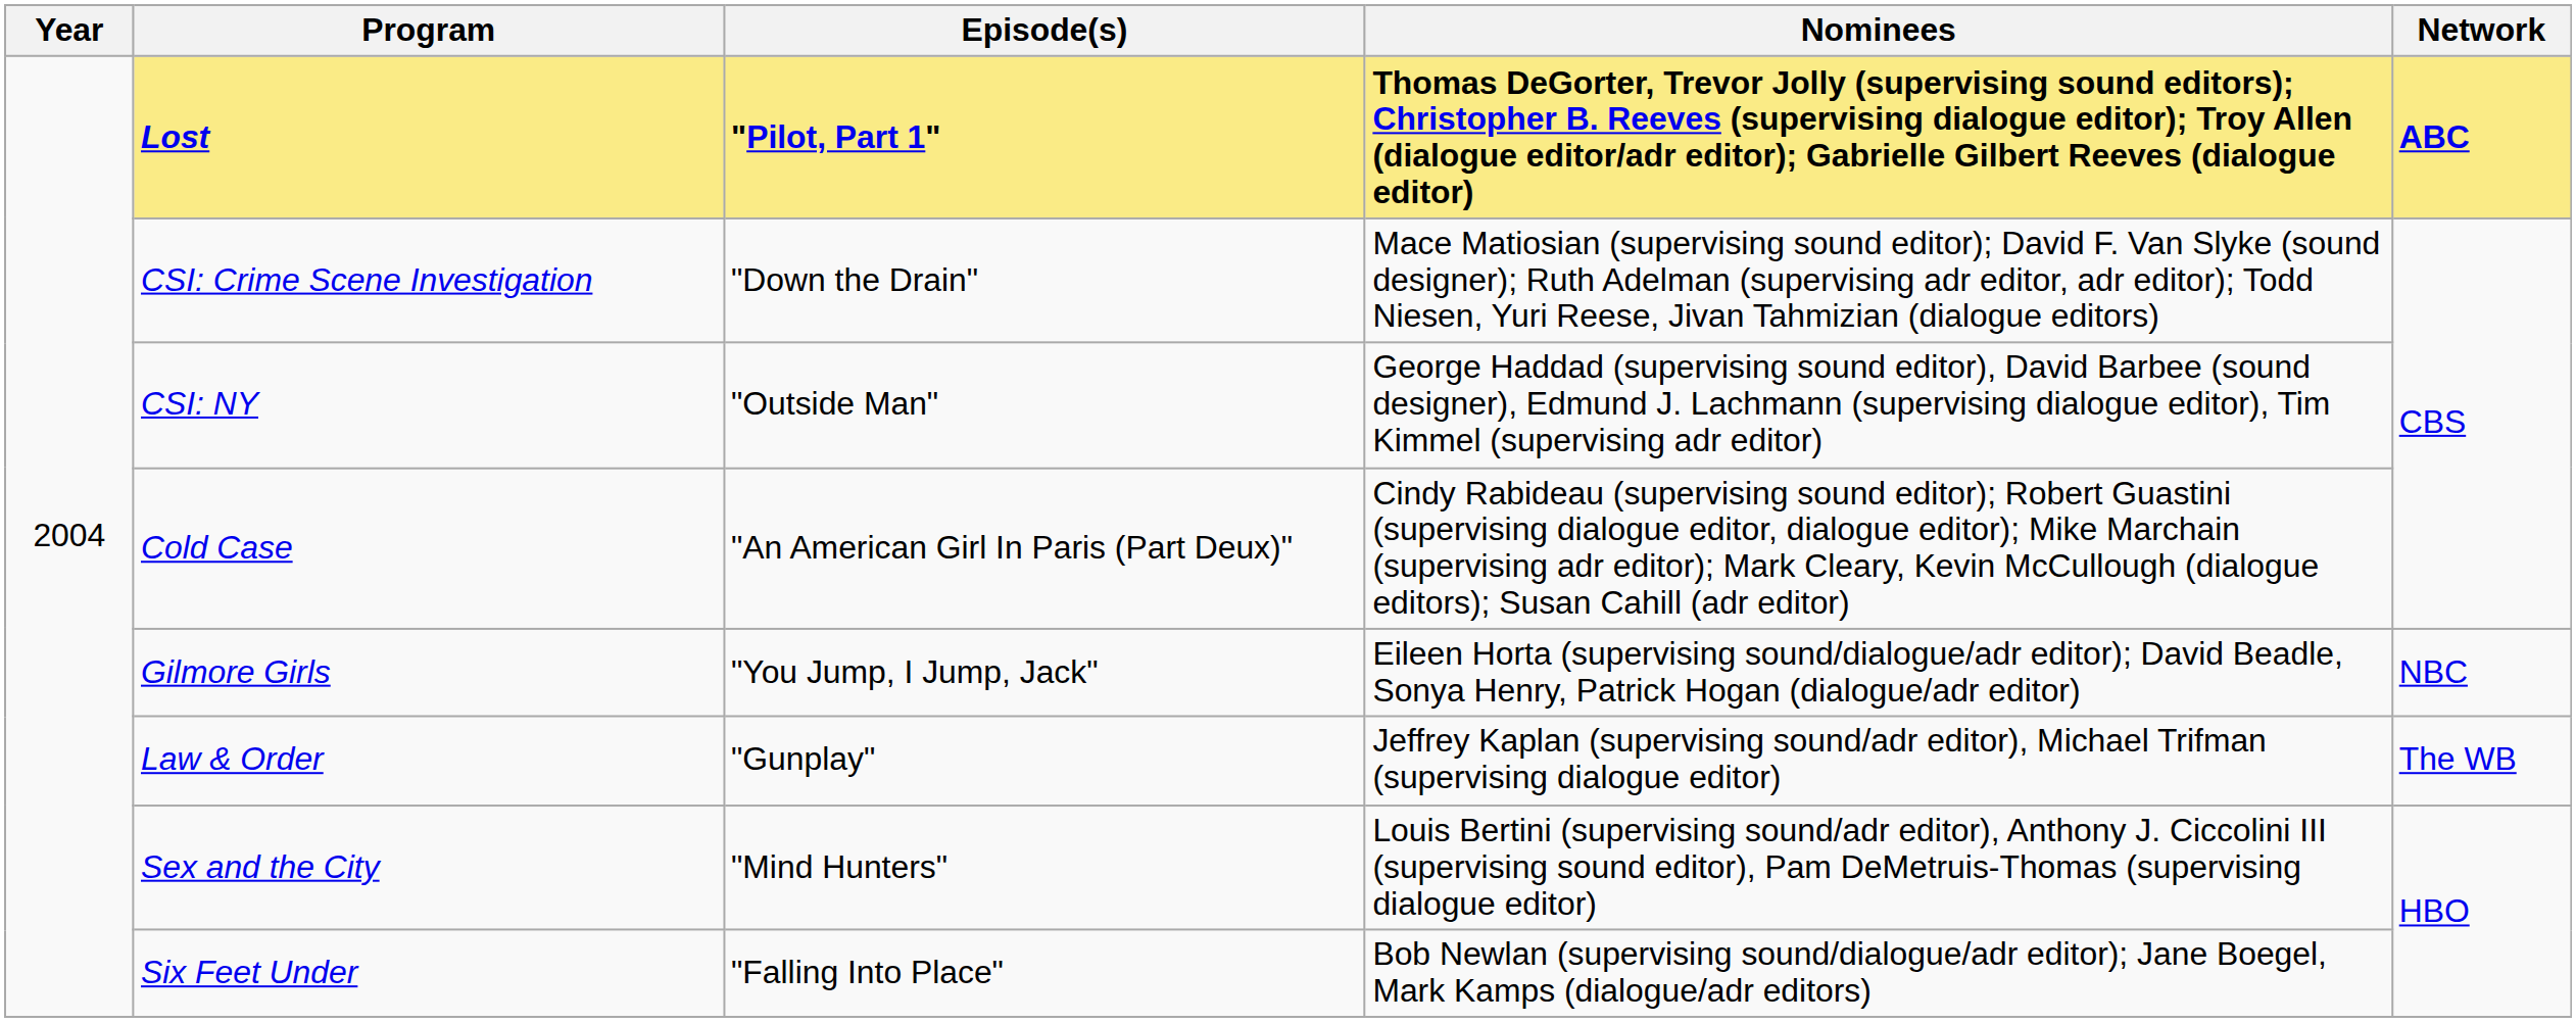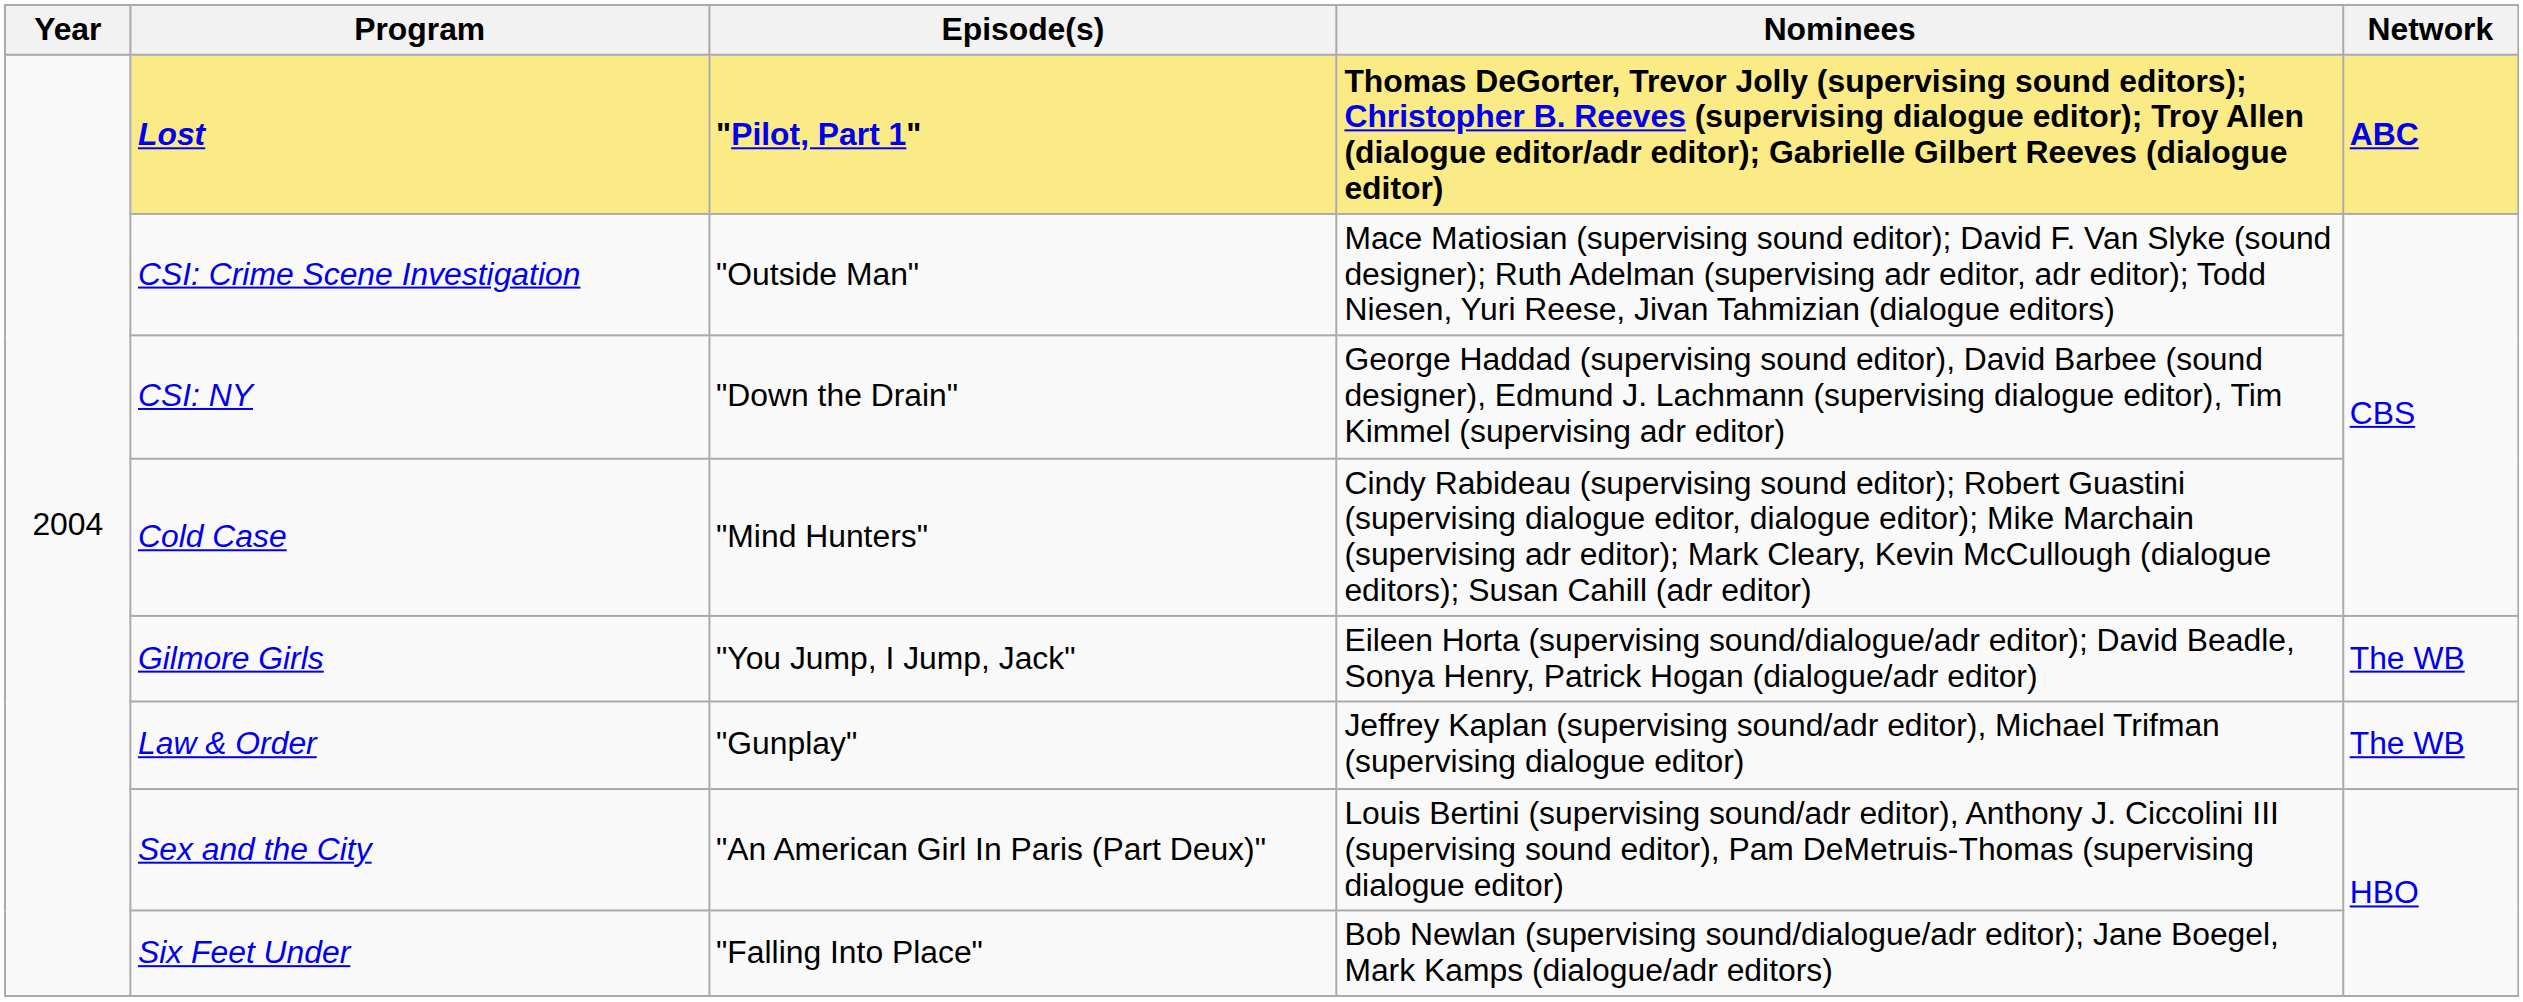CSI: Crime Scene Investigation | Episode(s): "Down the Drain" -> "Outside Man"
CSI: NY | Episode(s): "Outside Man" -> "Down the Drain"
Cold Case | Episode(s): "An American Girl In Paris (Part Deux)" -> "Mind Hunters"
Gilmore Girls | Network: NBC -> The WB
Sex and the City | Episode(s): "Mind Hunters" -> "An American Girl In Paris (Part Deux)"
